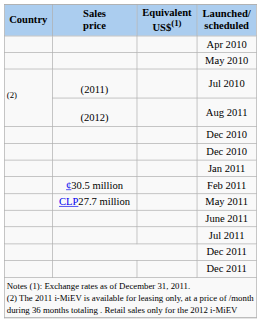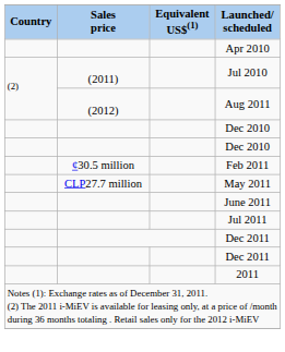- row: May 2010
- row: Jan 2011
+ row: 2011
